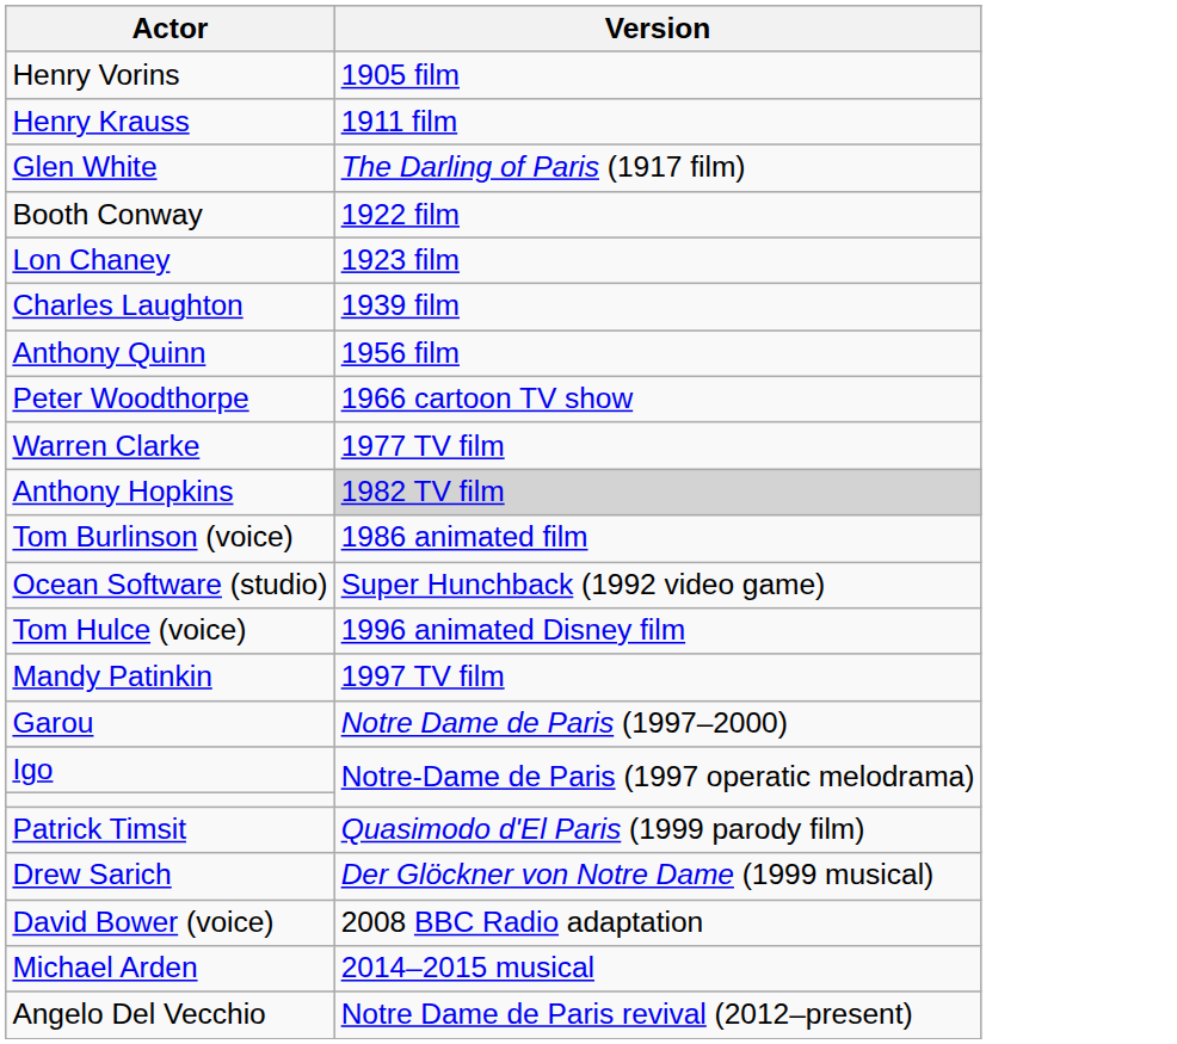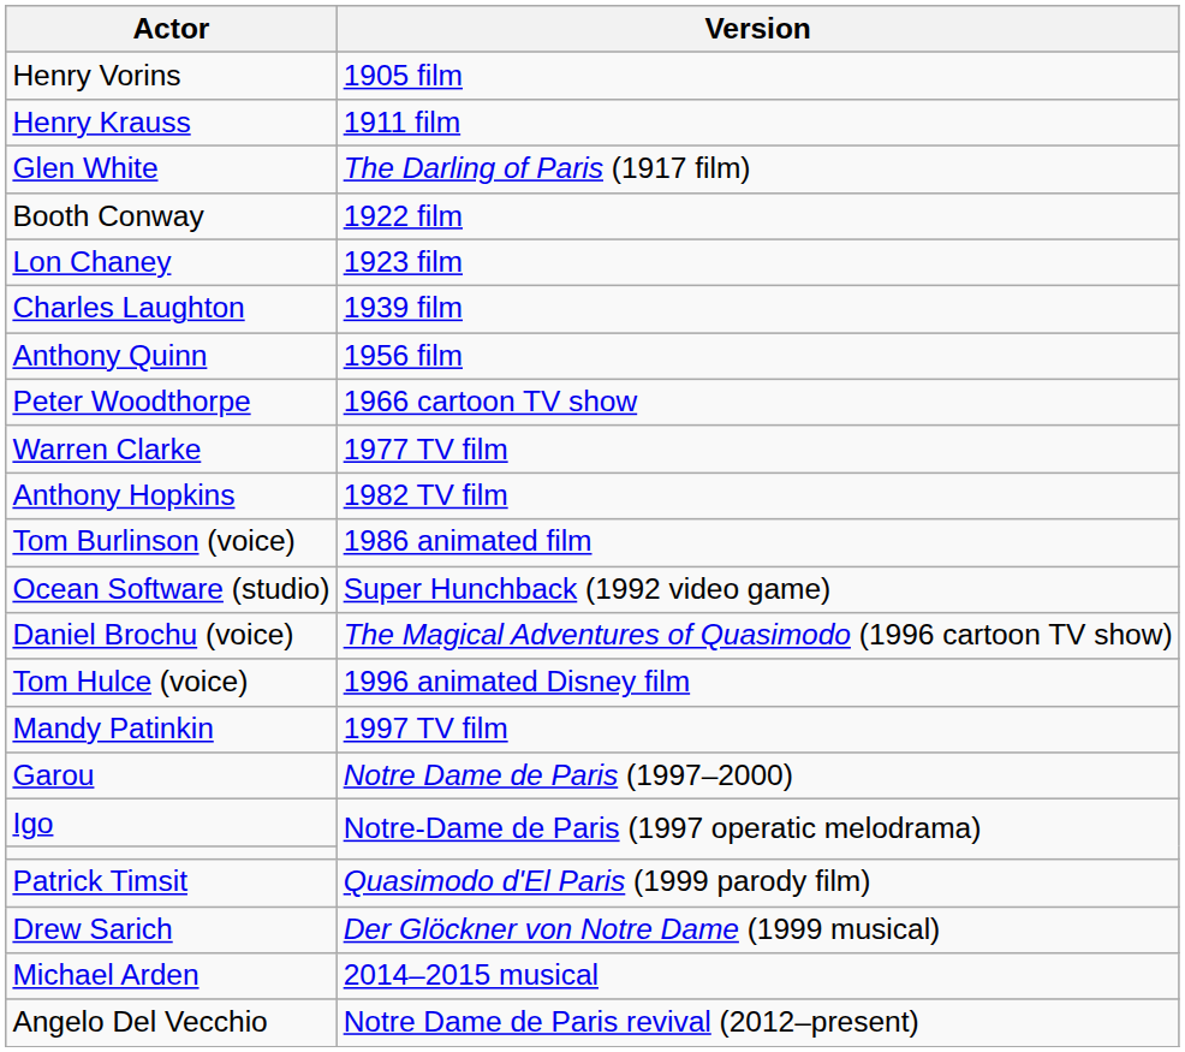Anthony Hopkins | Version: lightgrey background -> no background
+ row: Daniel Brochu (voice) | The Magical Adventures of Quasimodo (1996 cartoon TV show)
- row: David Bower (voice) | 2008 BBC Radio adaptation
